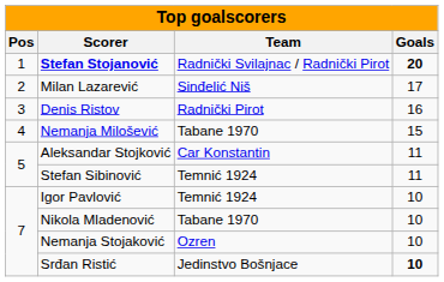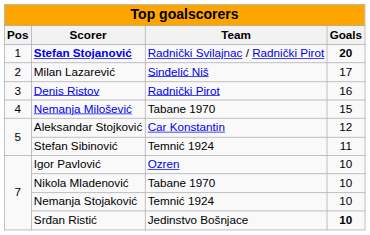Aleksandar Stojković | Goals: 11 -> 12
Igor Pavlović | Team: Temnić 1924 -> Ozren
Nemanja Stojaković | Team: Ozren -> Temnić 1924
